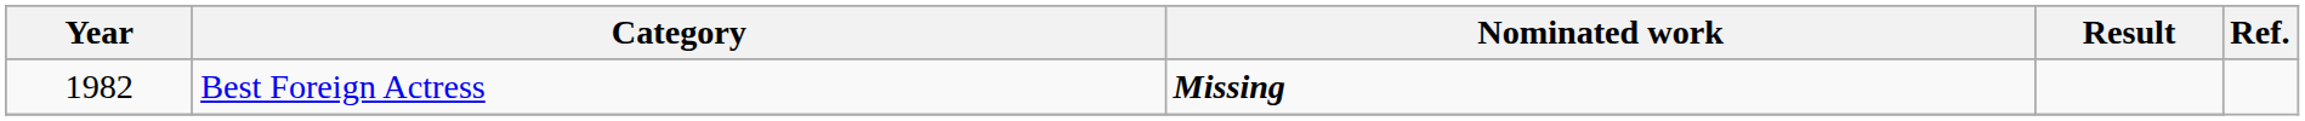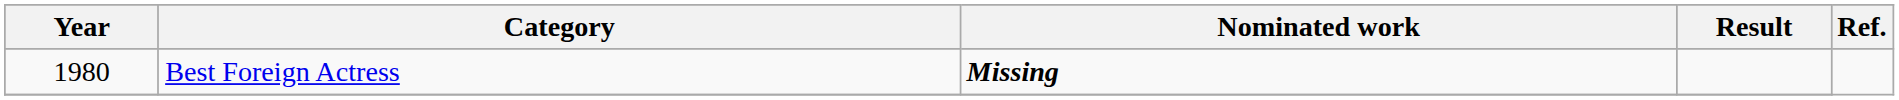Best Foreign Actress | Year: 1982 -> 1980
